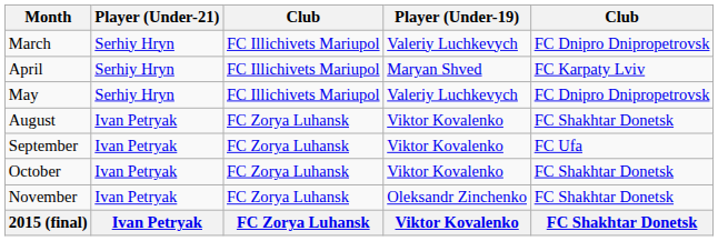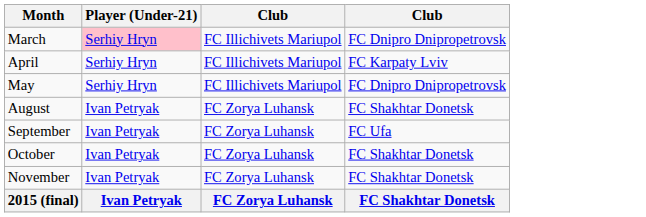- column: Player (Under-19) | Valeriy Luchkevych | Maryan Shved | Valeriy Luchkevych | Viktor Kovalenko | Viktor Kovalenko | Viktor Kovalenko | Oleksandr Zinchenko | Viktor Kovalenko
March | Player (Under-21): no background -> pink background
